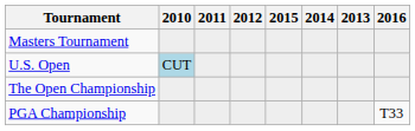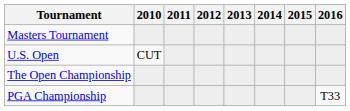columns swapped: 2013 <-> 2015
U.S. Open | 2010: lightblue background -> no background
